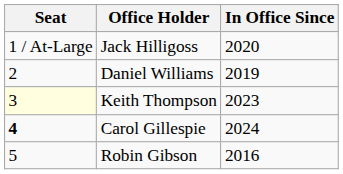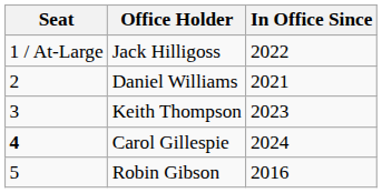Jack Hilligoss | In Office Since: 2020 -> 2022
Daniel Williams | In Office Since: 2019 -> 2021
Keith Thompson | Seat: lightyellow background -> no background
